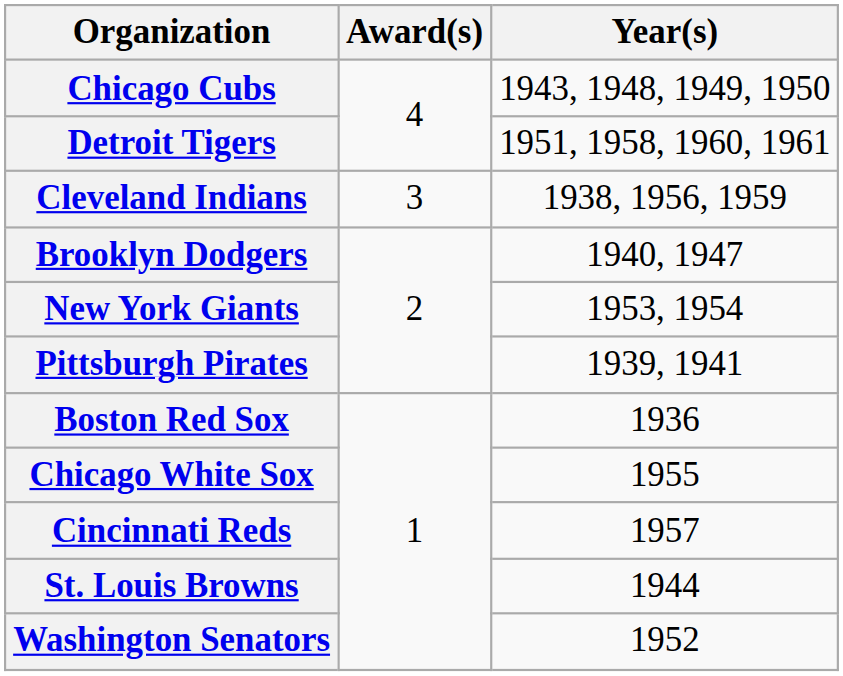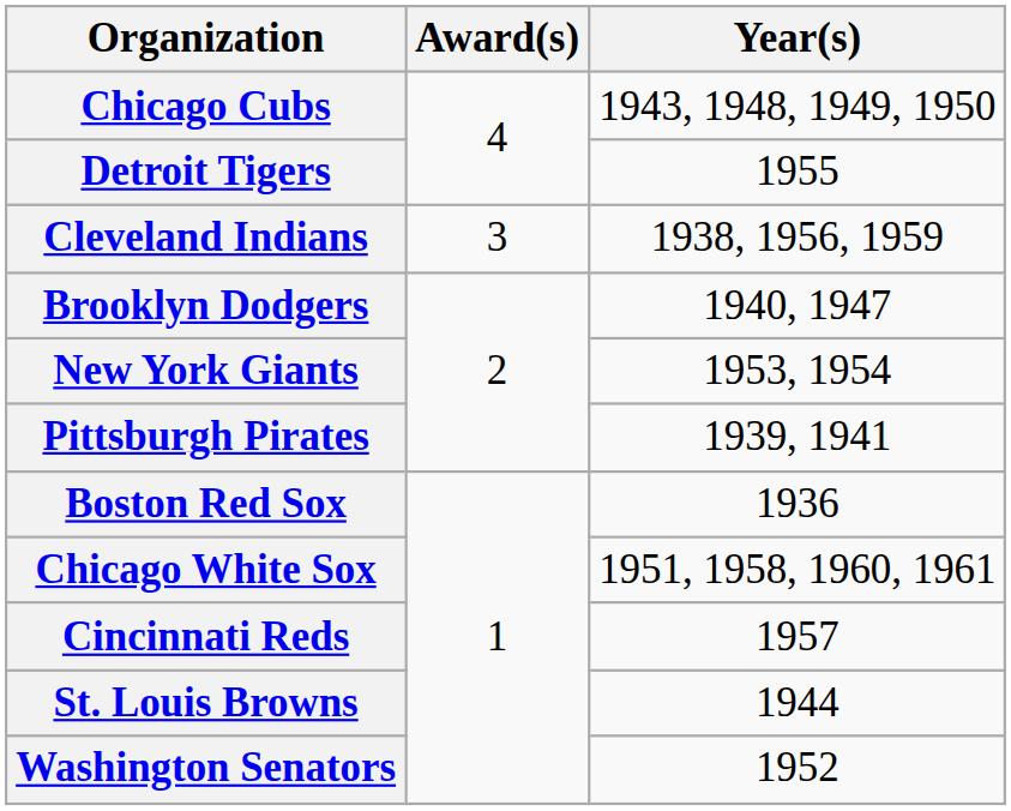Detroit Tigers | Year(s): 1951, 1958, 1960, 1961 -> 1955
Chicago White Sox | Year(s): 1955 -> 1951, 1958, 1960, 1961
